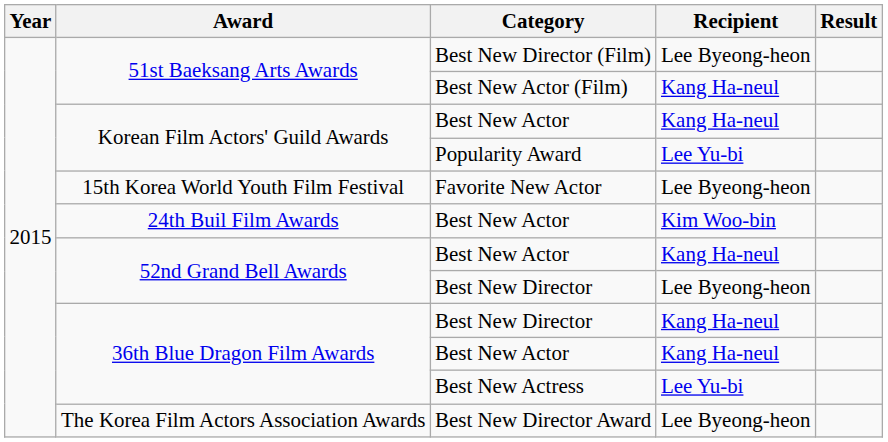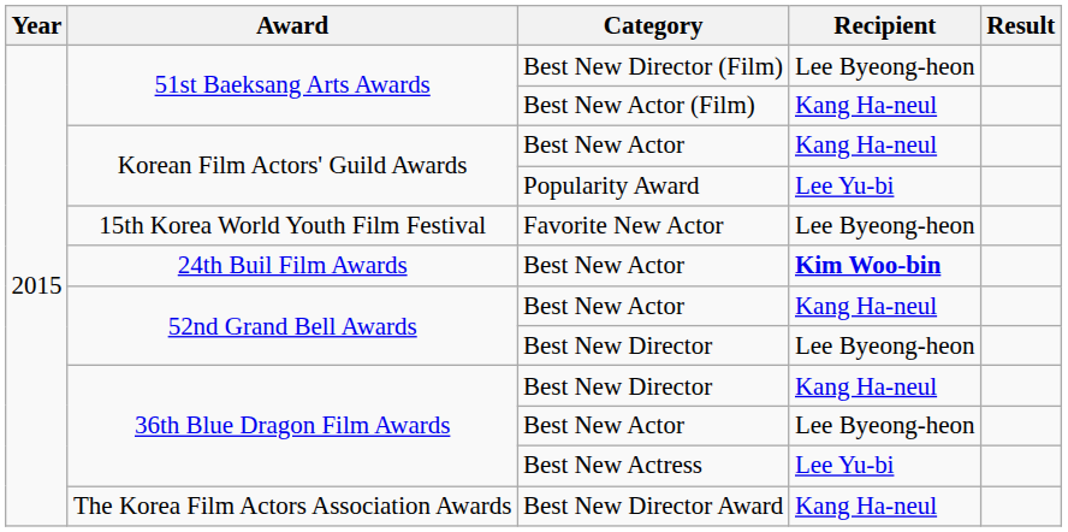24th Buil Film Awards / Best New Actor | Recipient: normal -> bold
36th Blue Dragon Film Awards / Best New Actor | Recipient: Kang Ha-neul -> Lee Byeong-heon
Best New Director Award | Recipient: Lee Byeong-heon -> Kang Ha-neul
